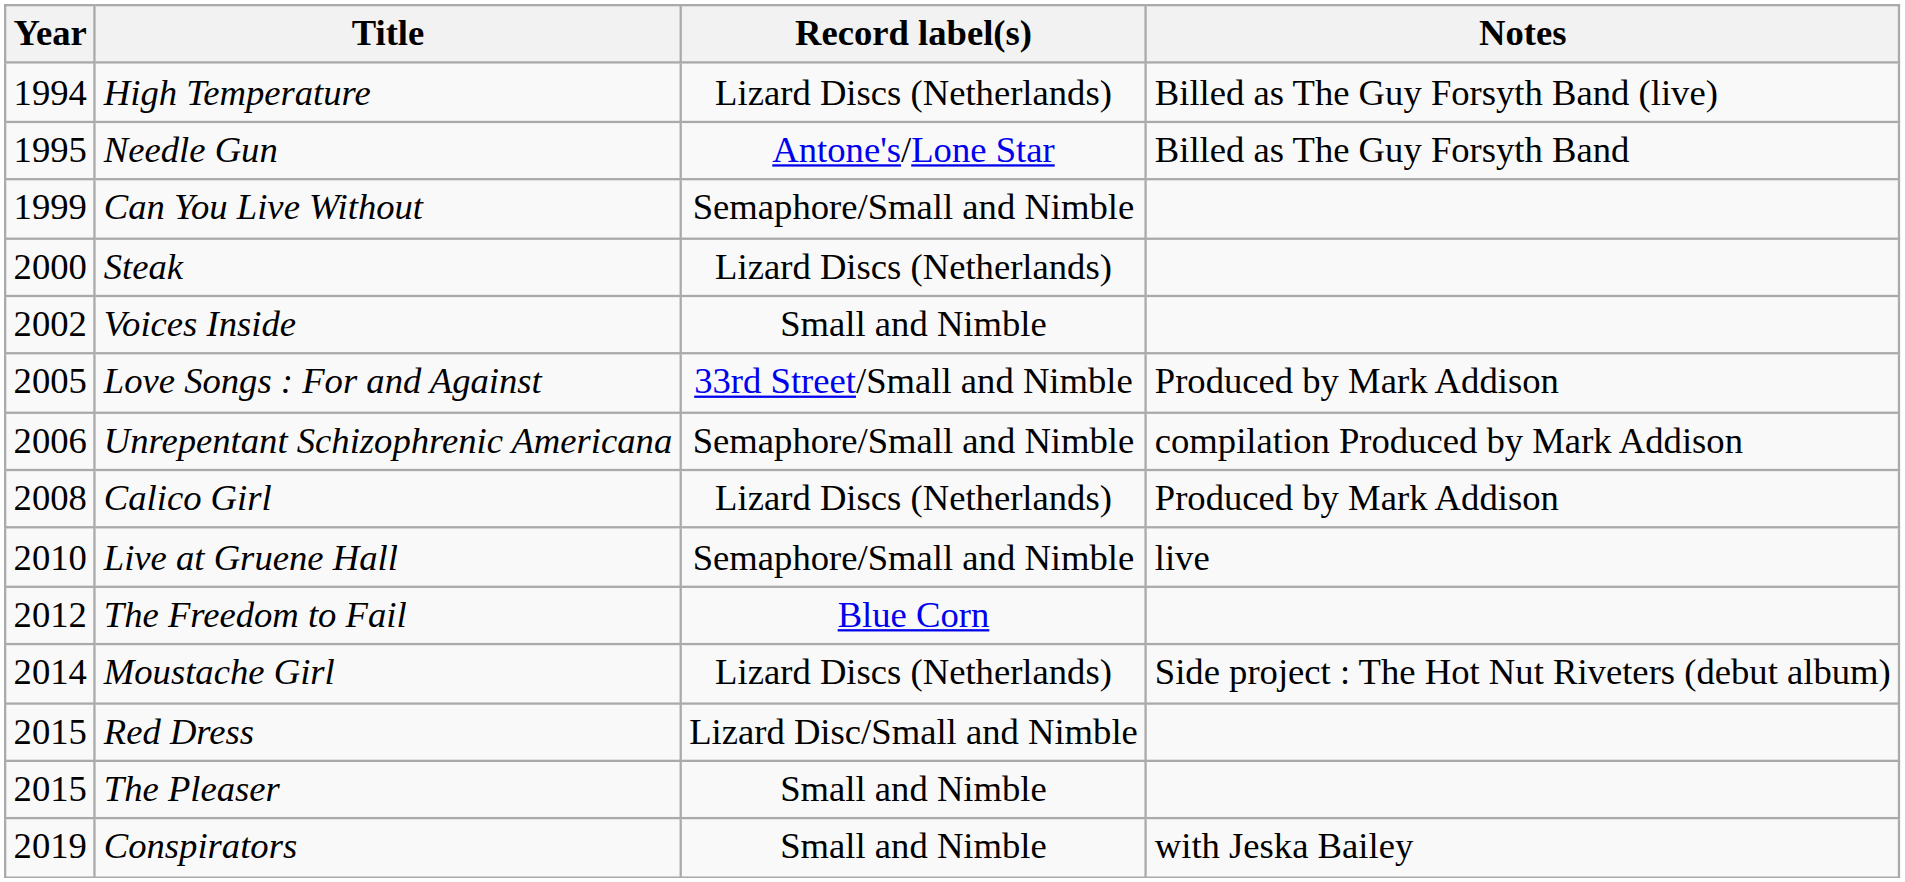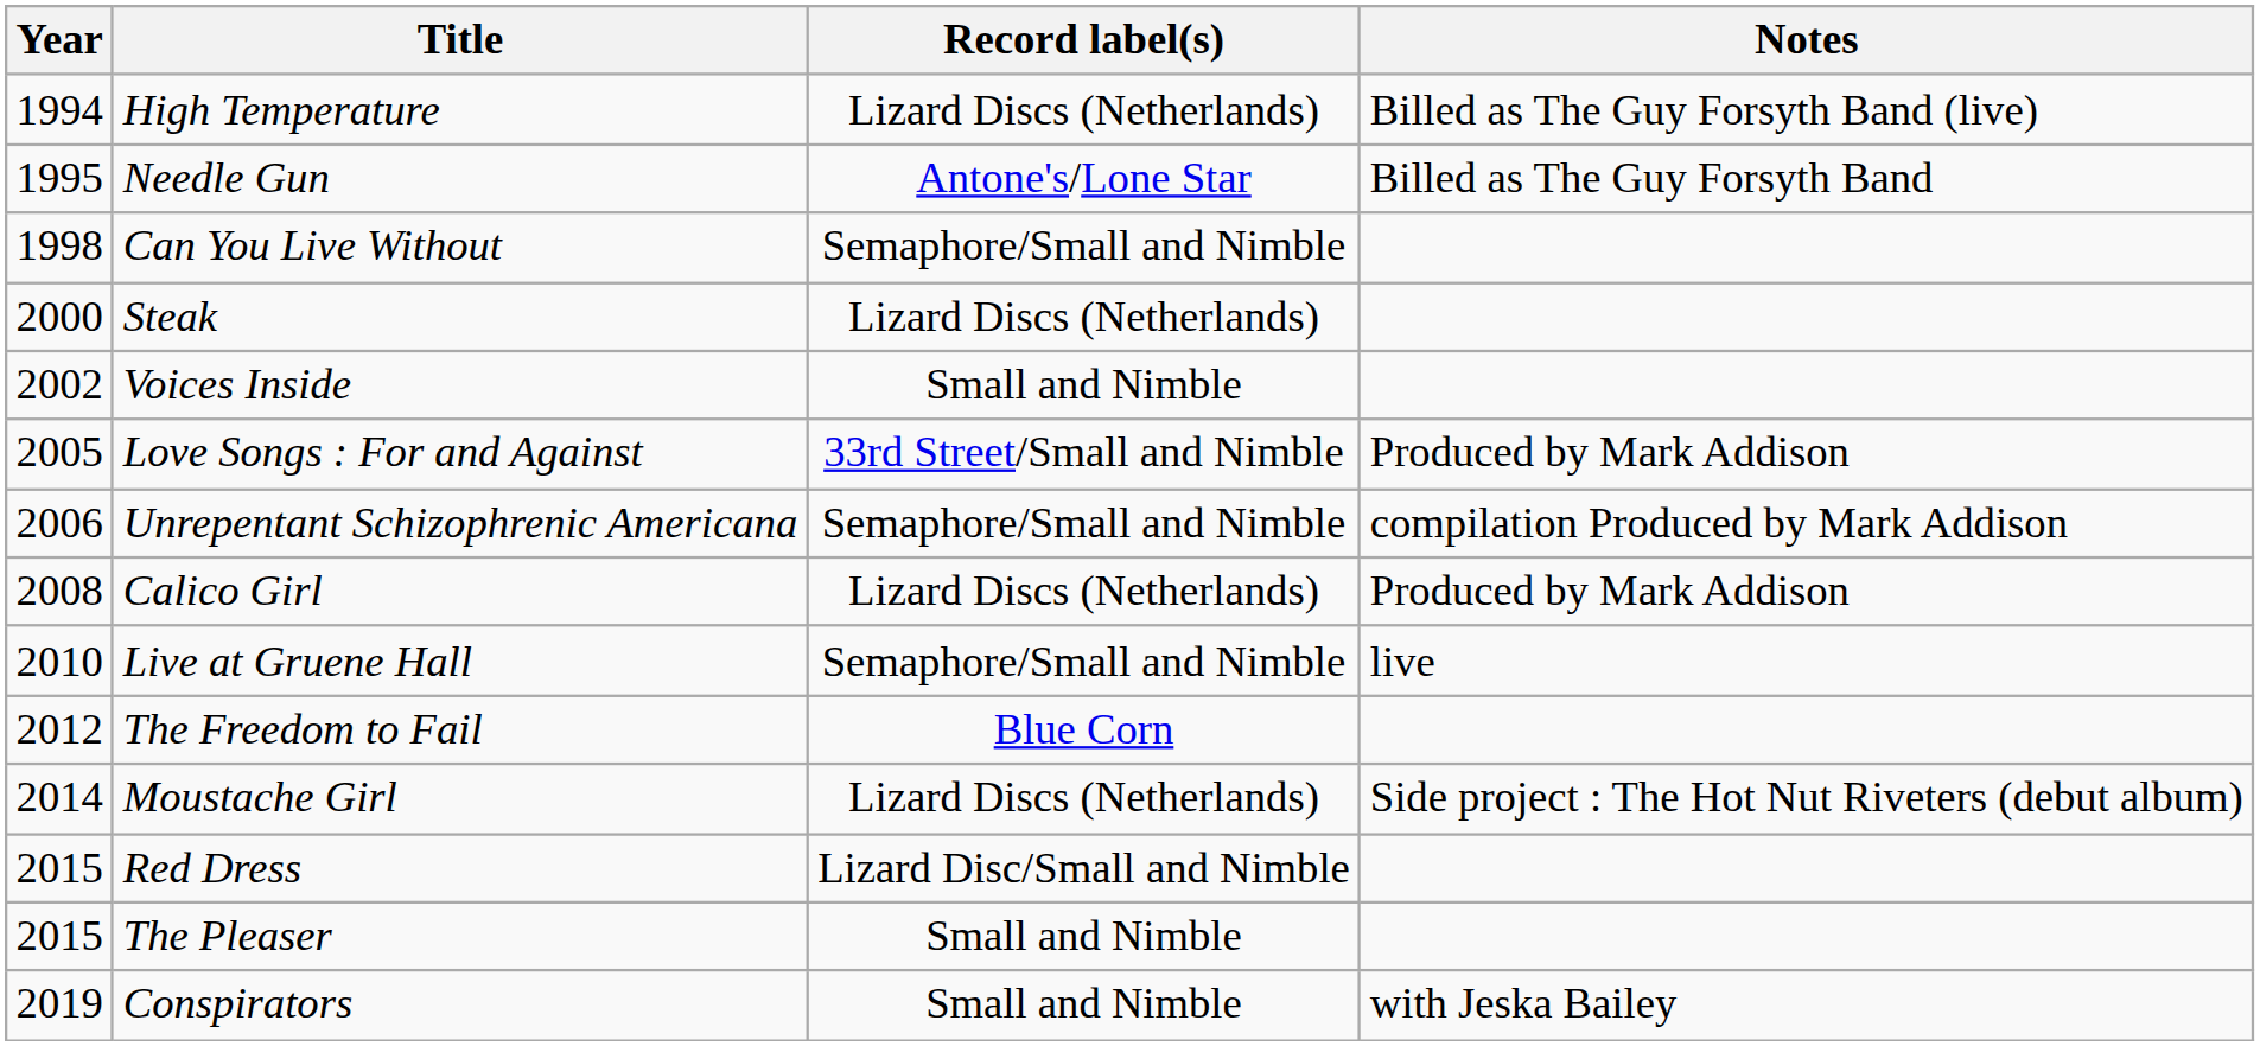Can You Live Without | Year: 1999 -> 1998
